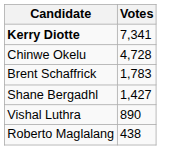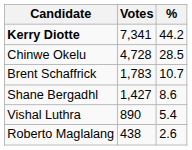+ column: % | 44.2 | 28.5 | 10.7 | 8.6 | 5.4 | 2.6
